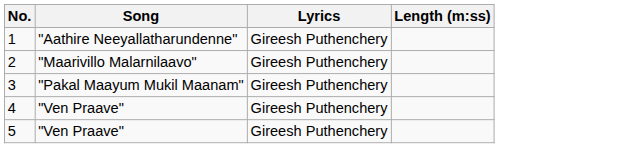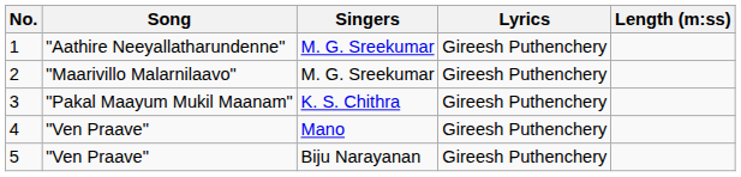+ column: Singers | M. G. Sreekumar | M. G. Sreekumar | K. S. Chithra | Mano | Biju Narayanan
